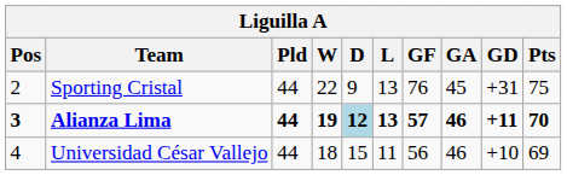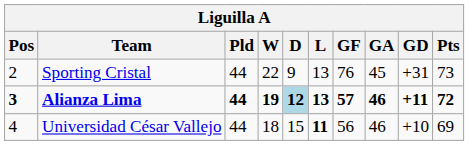Sporting Cristal | Pts: 75 -> 73
Alianza Lima | Pts: 70 -> 72
Universidad César Vallejo | L: normal -> bold
